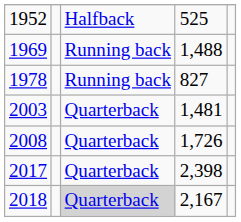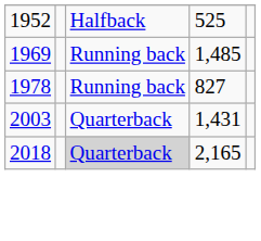1969 | column 4: 1,488 -> 1,485
2003 | column 4: 1,481 -> 1,431
- row: 2008 | Quarterback | 1,726
- row: 2017 | Quarterback | 2,398
2018 | column 4: 2,167 -> 2,165
